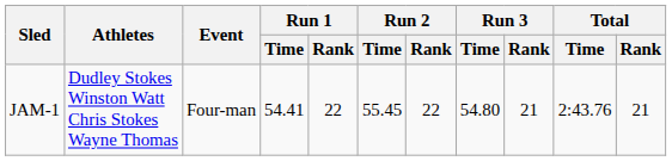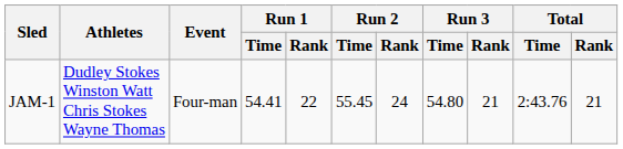JAM-1 | Run 2 / Rank: 22 -> 24
